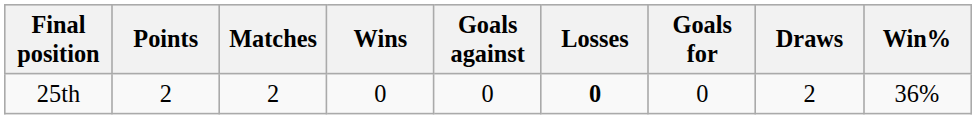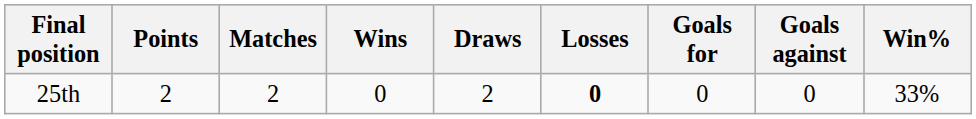columns swapped: Draws <-> Goals against
25th | Win%: 36% -> 33%
